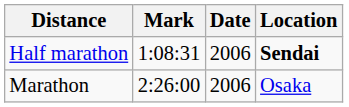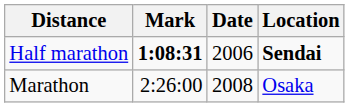Half marathon | Mark: normal -> bold
Marathon | Date: 2006 -> 2008
